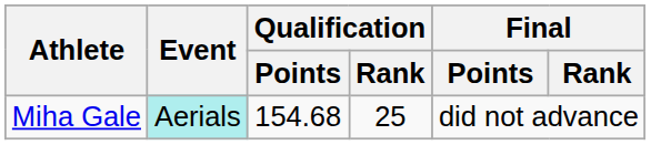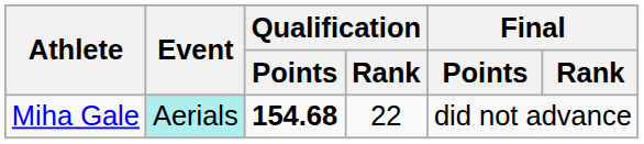Miha Gale | Qualification / Points: normal -> bold
Miha Gale | Qualification / Rank: 25 -> 22
